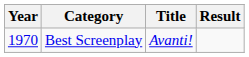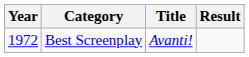Best Screenplay | Year: 1970 -> 1972
